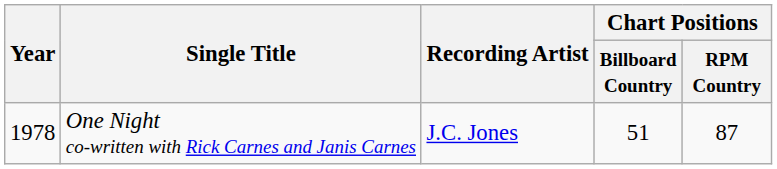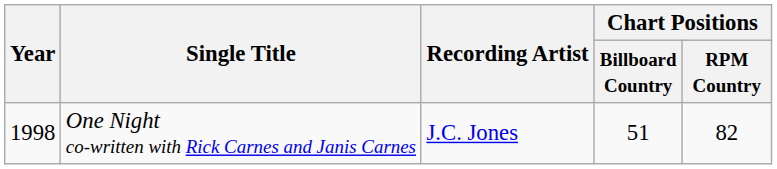One Night co-written with Rick Carnes and Janis Carnes | Year: 1978 -> 1998
One Night co-written with Rick Carnes and Janis Carnes | Chart Positions / RPM Country: 87 -> 82
